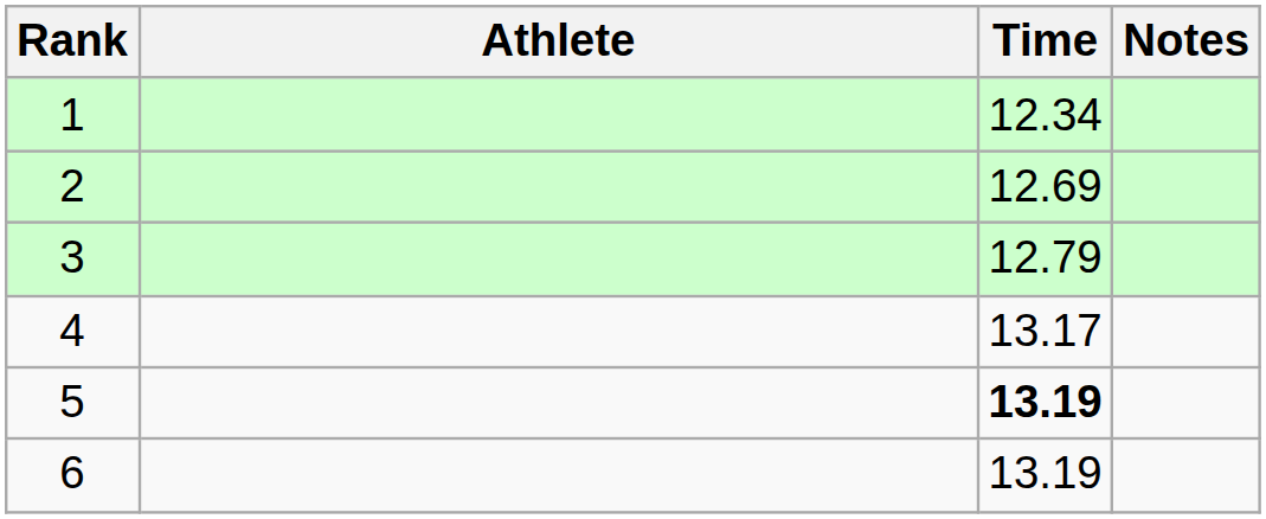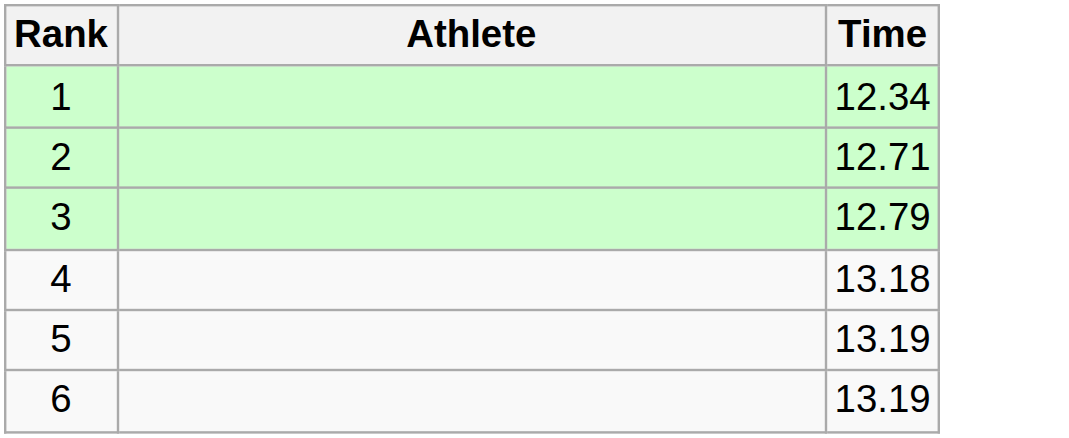- column: Notes
2 | Time: 12.69 -> 12.71
4 | Time: 13.17 -> 13.18
5 | Time: bold -> normal
